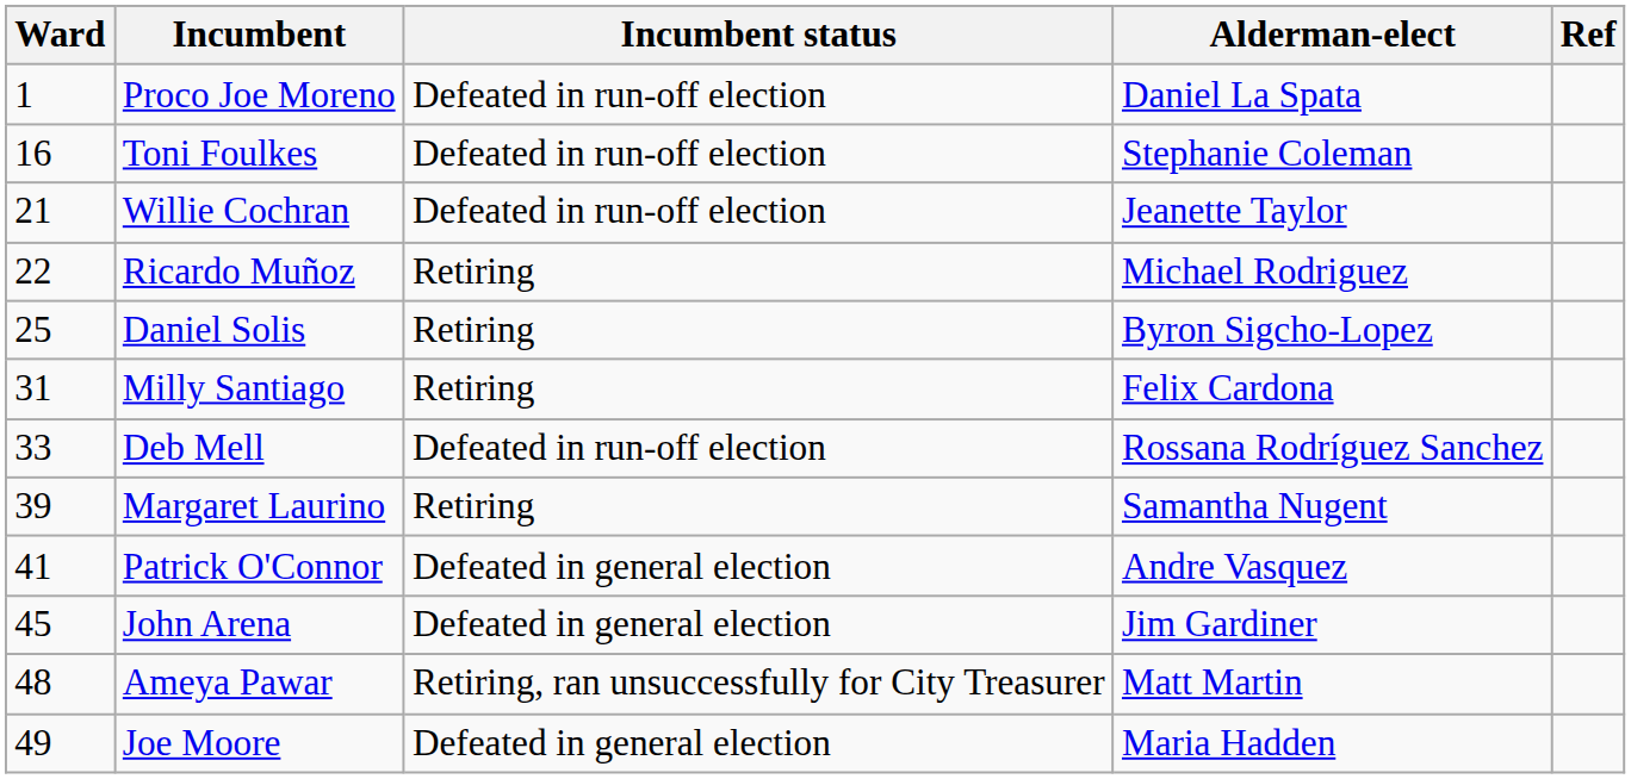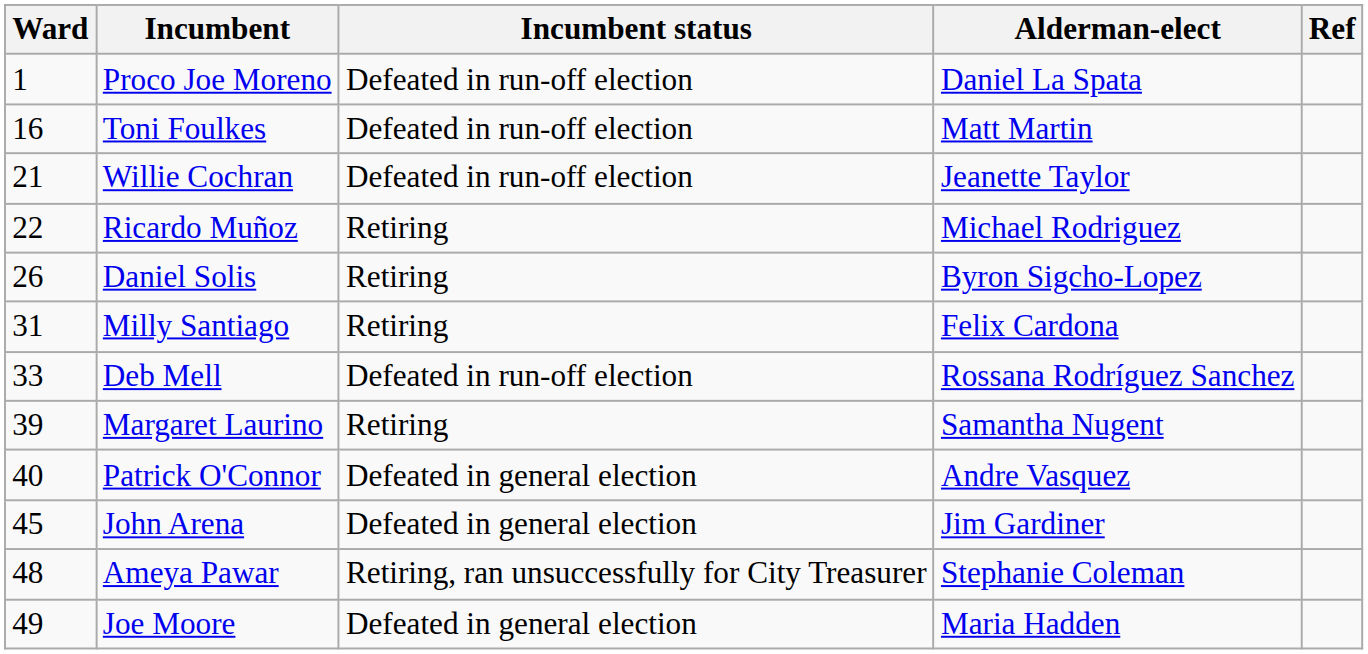Toni Foulkes | Alderman-elect: Stephanie Coleman -> Matt Martin
Daniel Solis | Ward: 25 -> 26
Patrick O'Connor | Ward: 41 -> 40
Ameya Pawar | Alderman-elect: Matt Martin -> Stephanie Coleman
